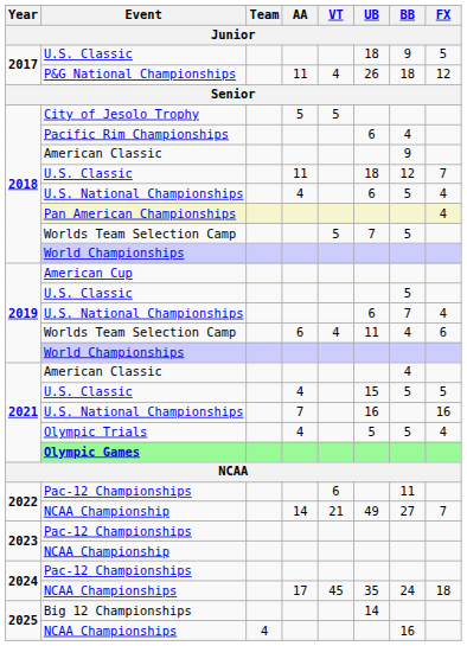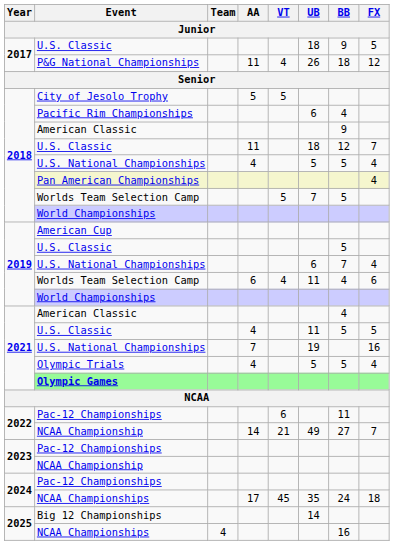2018 / U.S. National Championships | UB: 6 -> 5
2021 / U.S. Classic | UB: 15 -> 11
2021 / U.S. National Championships | UB: 16 -> 19
